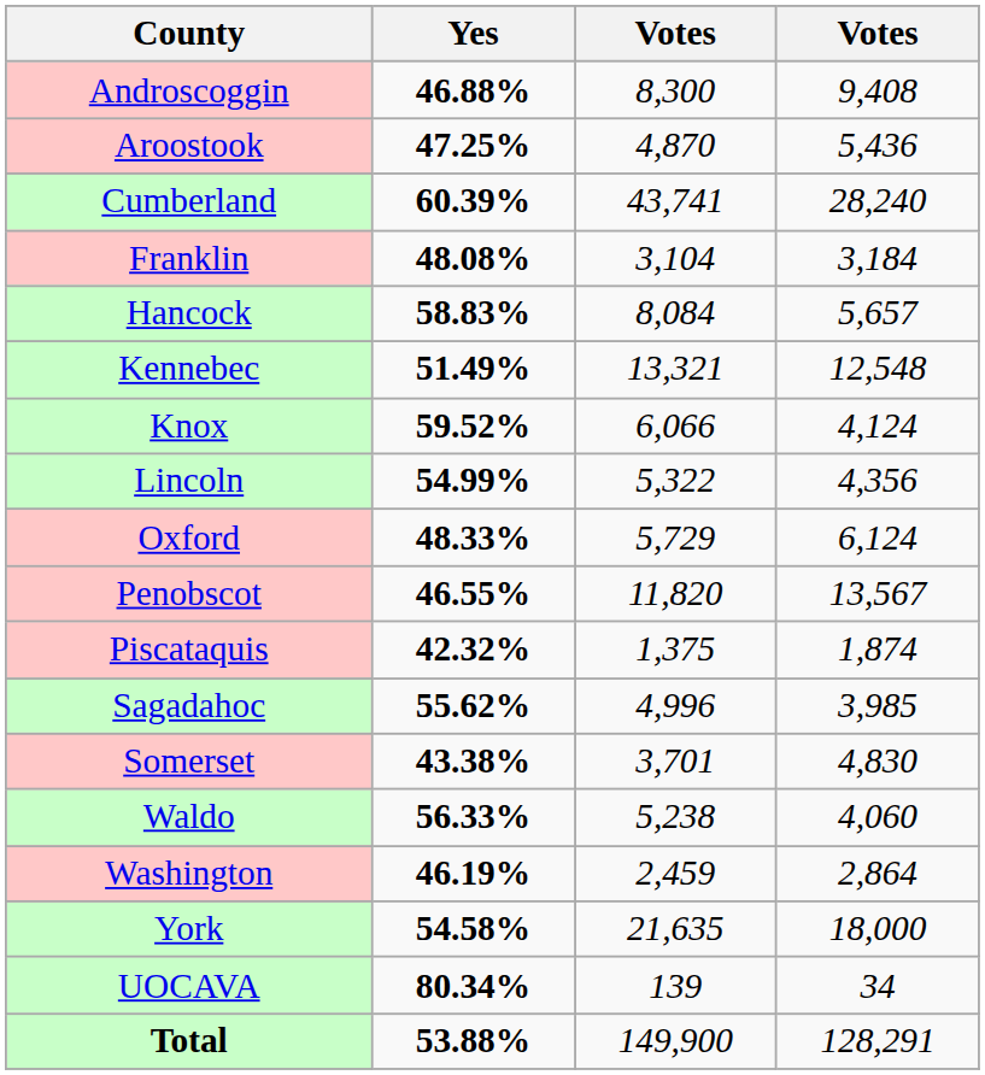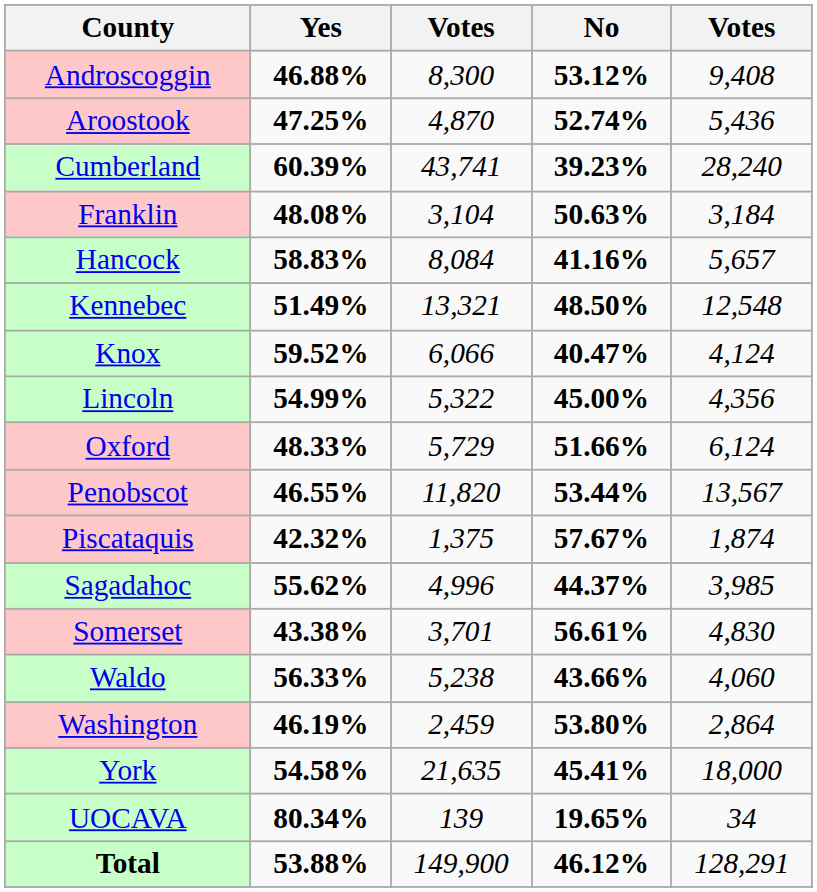+ column: No | 53.12% | 52.74% | 39.23% | 50.63% | 41.16% | 48.50% | 40.47% | 45.00% | 51.66% | 53.44% | 57.67% | 44.37% | 56.61% | 43.66% | 53.80% | 45.41% | 19.65% | 46.12%
